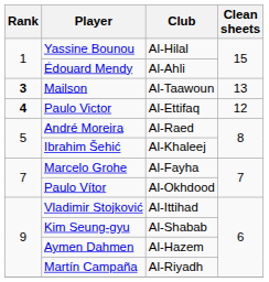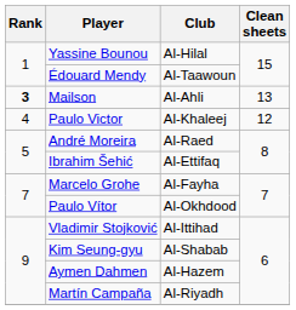Édouard Mendy | Club: Al-Ahli -> Al-Taawoun
Mailson | Club: Al-Taawoun -> Al-Ahli
Paulo Victor | Rank: bold -> normal
Paulo Victor | Club: Al-Ettifaq -> Al-Khaleej
Ibrahim Šehić | Club: Al-Khaleej -> Al-Ettifaq
